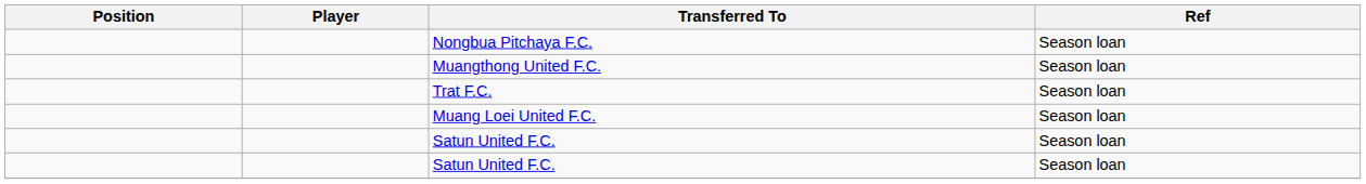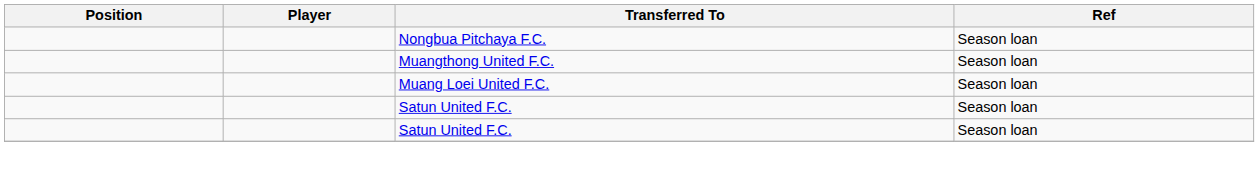- row: Trat F.C. | Season loan
